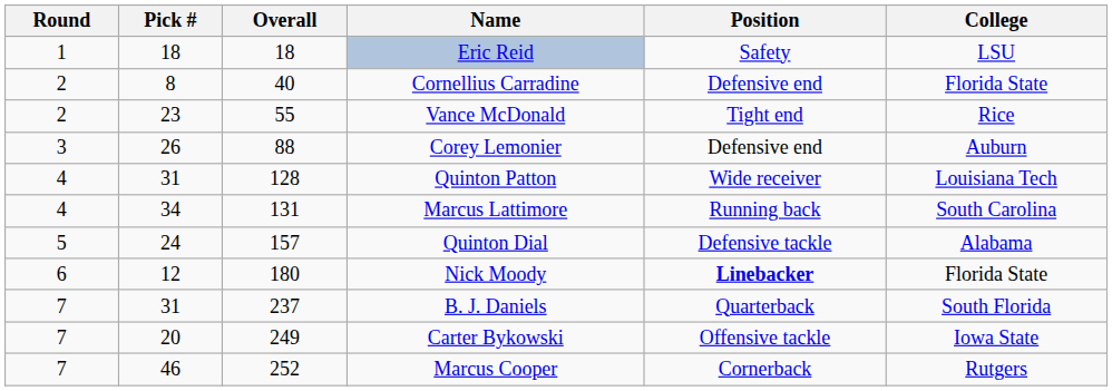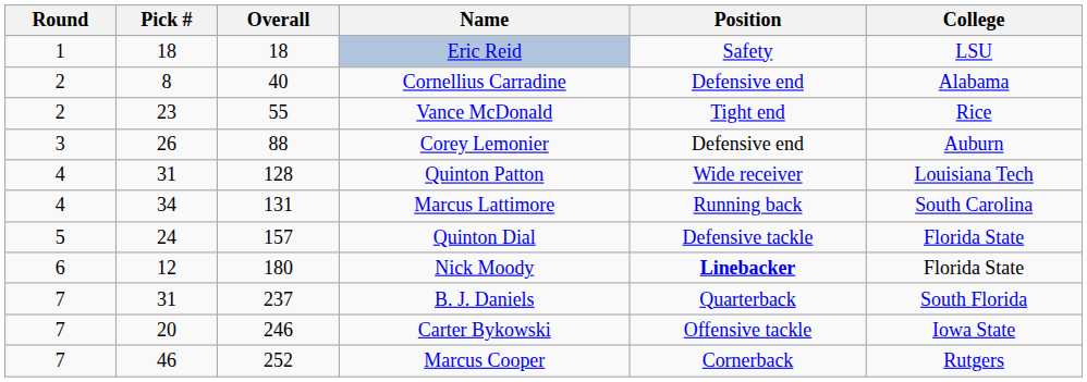Cornellius Carradine | College: Florida State -> Alabama
Quinton Dial | College: Alabama -> Florida State
Carter Bykowski | Overall: 249 -> 246
